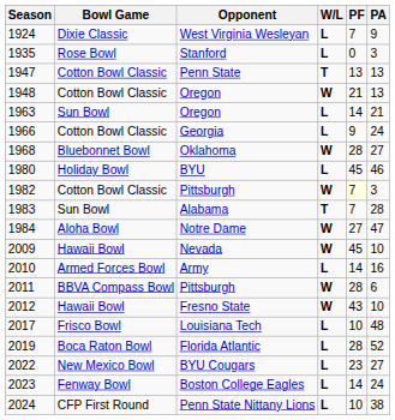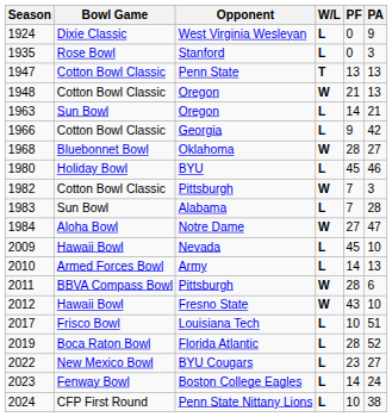West Virginia Wesleyan | PF: 7 -> 0
Georgia | PA: 24 -> 42
1982 / Pittsburgh | PF: lightyellow background -> no background
Alabama | W/L: T -> L
Nevada | W/L: W -> L
Army | PA: 16 -> 13
Louisiana Tech | PA: 48 -> 51
